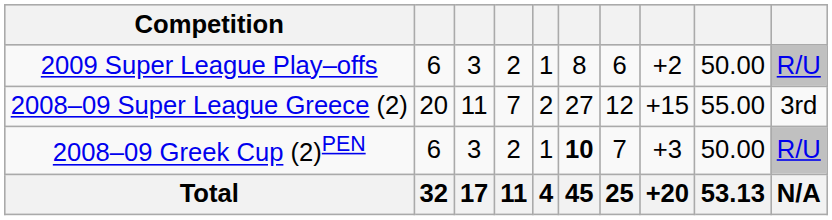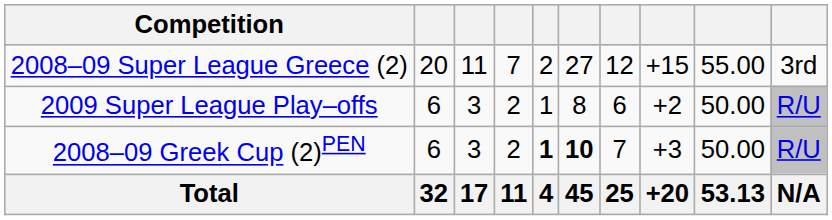rows swapped: 2008–09 Super League Greece (2) <-> 2009 Super League Play–offs
2008–09 Greek Cup (2)PEN | column 5: normal -> bold
